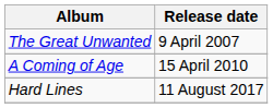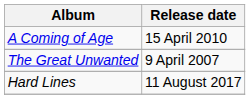rows swapped: The Great Unwanted <-> A Coming of Age
